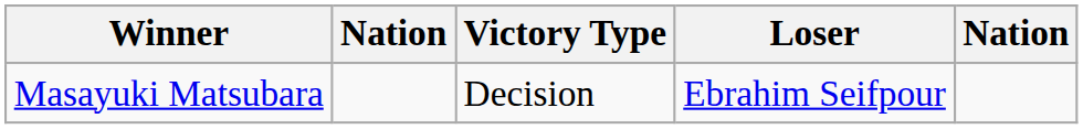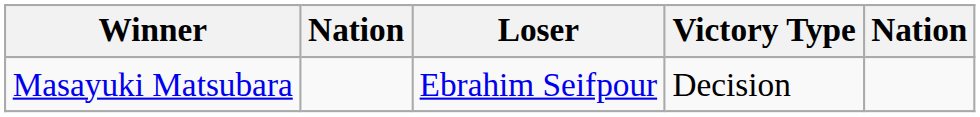columns swapped: Victory Type <-> Loser
